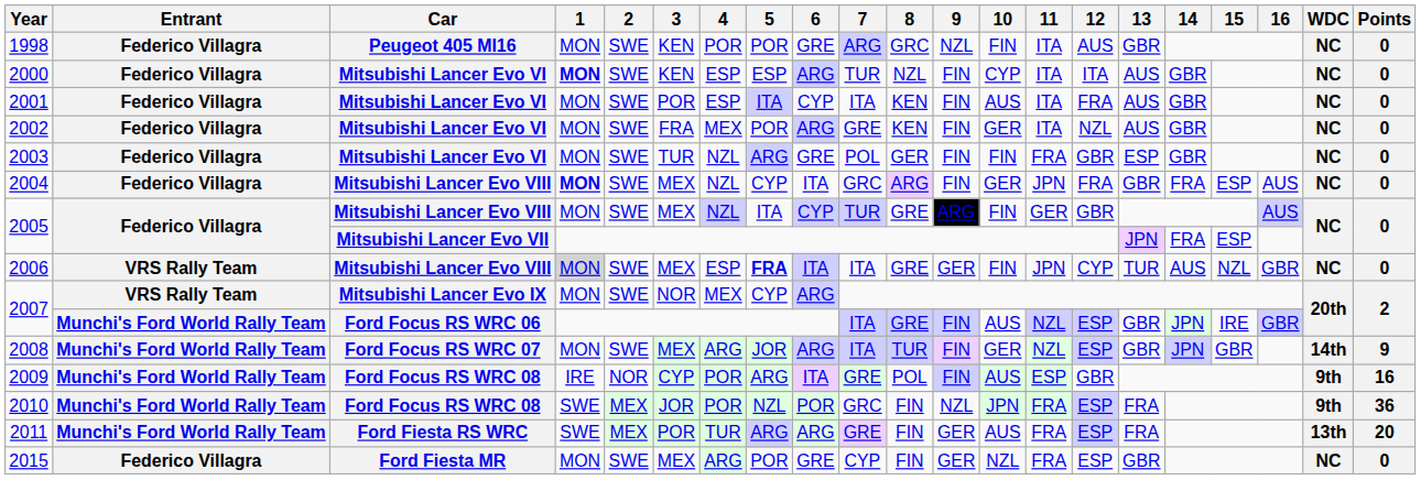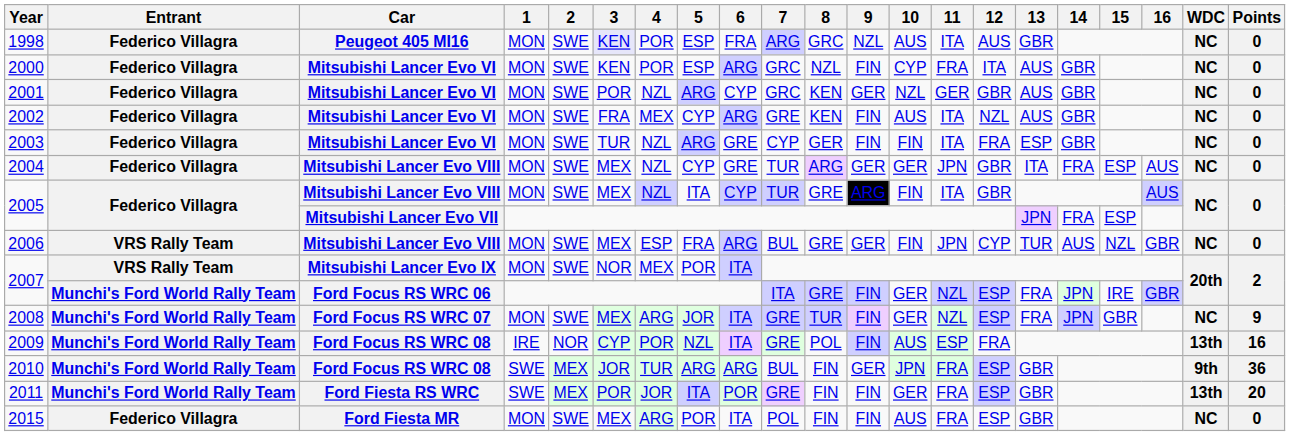1998 | 3: no background -> lavender background
1998 | 5: POR -> ESP
1998 | 6: GRE -> FRA
1998 | 10: FIN -> AUS
2000 | 1: bold -> normal
2000 | 4: ESP -> POR
2000 | 7: TUR -> GRC
2000 | 11: ITA -> FRA
2001 | 4: ESP -> NZL
2001 | 5: ITA -> ARG
2001 | 7: ITA -> GRC
2001 | 9: FIN -> GER
2001 | 10: AUS -> NZL
2001 | 11: ITA -> GER
2001 | 12: FRA -> GBR
2002 | 5: POR -> CYP
2002 | 10: GER -> AUS
2003 | 7: POL -> CYP
2003 | 11: FRA -> ITA
2003 | 12: GBR -> FRA
2004 | 1: bold -> normal
2004 | 6: ITA -> GRE
2004 | 7: GRC -> TUR
2004 | 9: FIN -> GER
2004 | 12: FRA -> GBR
2004 | 13: GBR -> ITA
2005 / Mitsubishi Lancer Evo VIII | 11: GER -> ITA
2006 | 1: lightgrey background -> no background
2006 | 5: bold -> normal
2006 | 6: ITA -> ARG
2006 | 7: ITA -> BUL
2007 / Mitsubishi Lancer Evo IX | 5: CYP -> POR
2007 / Mitsubishi Lancer Evo IX | 6: ARG -> ITA
2007 / Ford Focus RS WRC 06 | 10: AUS -> GER
2007 / Ford Focus RS WRC 06 | 13: GBR -> FRA
2008 | 6: ARG -> ITA
2008 | 7: ITA -> GRE
2008 | 13: GBR -> FRA
2008 | WDC: 14th -> NC
2009 | 5: ARG -> NZL
2009 | 12: GBR -> FRA
2009 | WDC: 9th -> 13th
2010 | 4: POR -> TUR
2010 | 5: NZL -> ARG
2010 | 6: POR -> ARG
2010 | 7: GRC -> BUL
2010 | 9: NZL -> GER
2010 | 13: FRA -> GBR
2011 | 4: TUR -> JOR
2011 | 5: ARG -> ITA
2011 | 6: ARG -> POR
2011 | 9: GER -> FIN
2011 | 10: AUS -> GER
2011 | 13: FRA -> GBR
2015 | 6: GRE -> ITA
2015 | 7: CYP -> POL
2015 | 9: GER -> FIN
2015 | 10: NZL -> AUS
